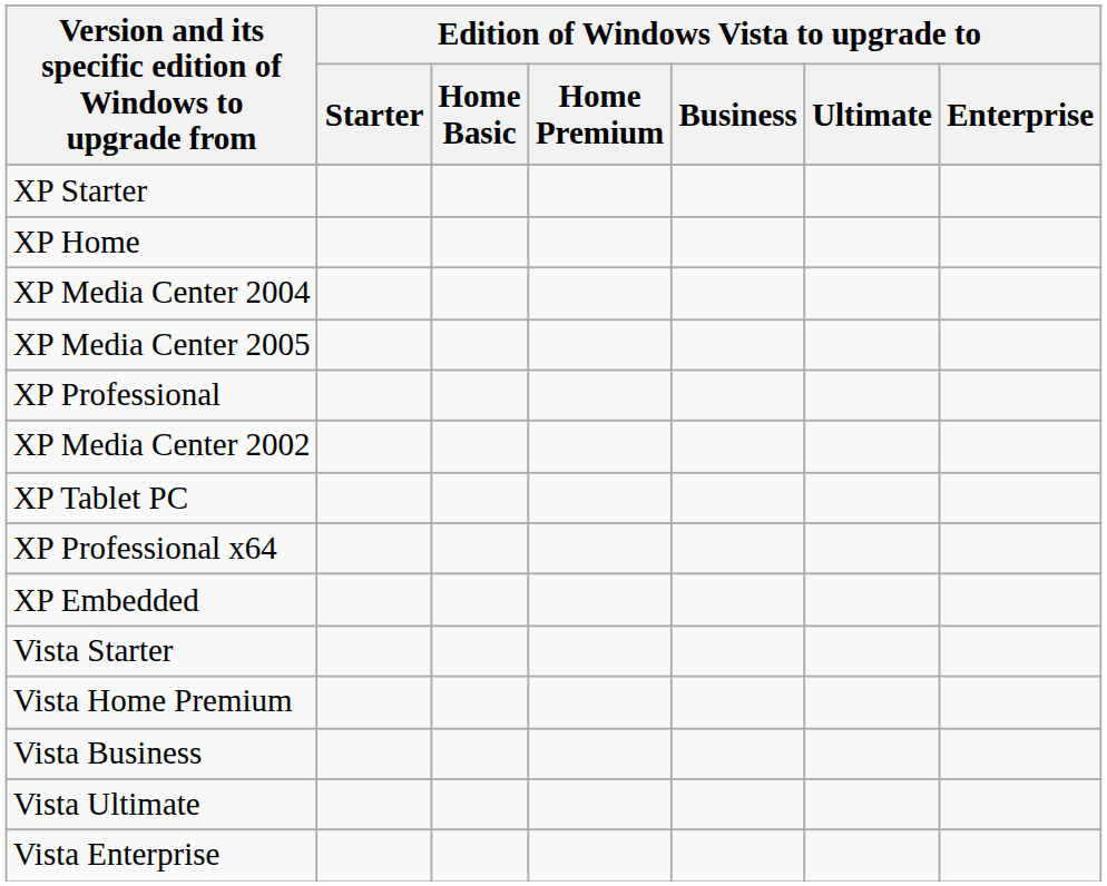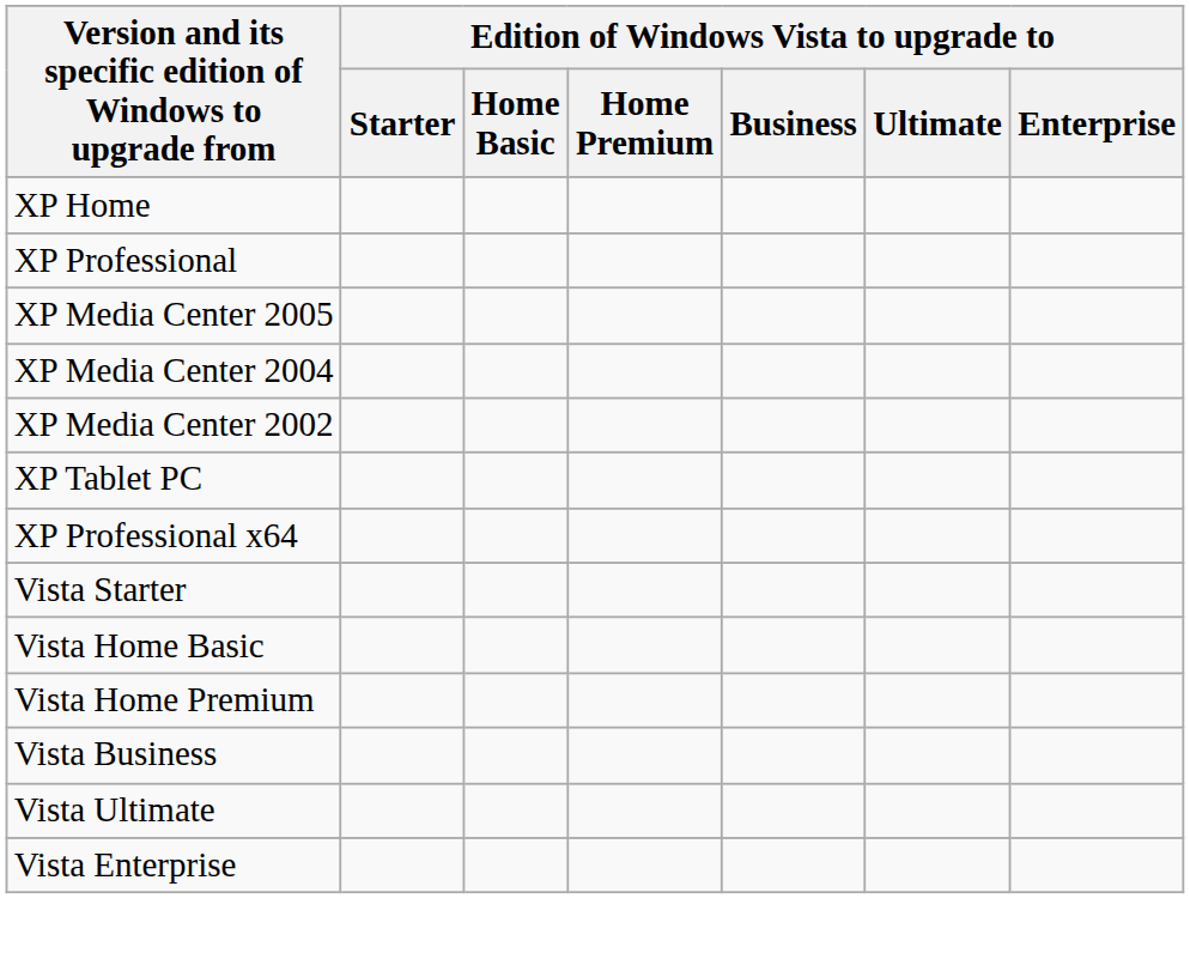- row: XP Starter
rows swapped: XP Professional <-> XP Media Center 2004
- row: XP Embedded
+ row: Vista Home Basic
